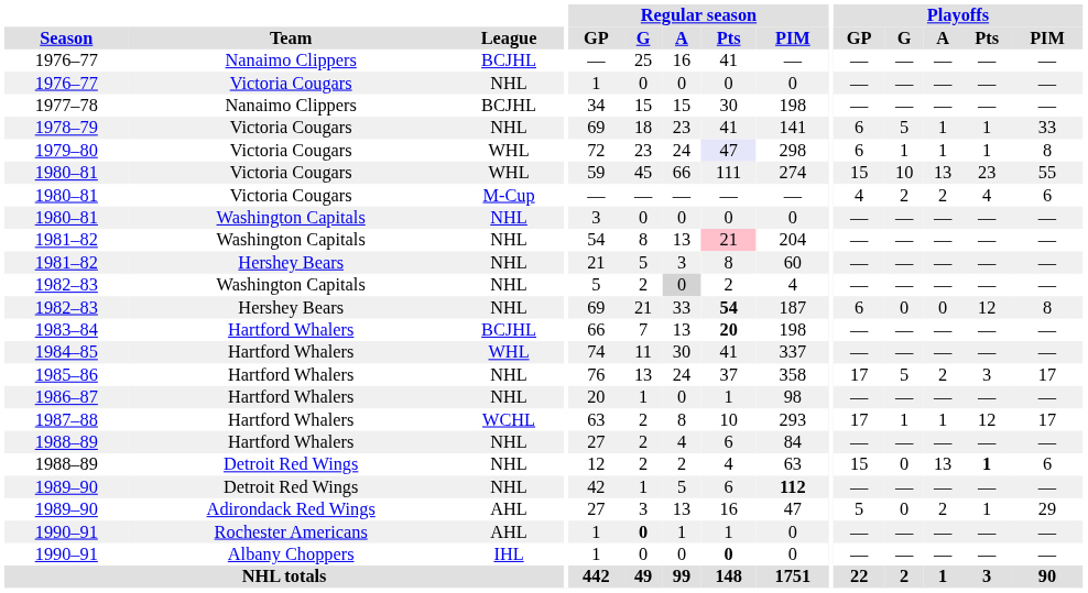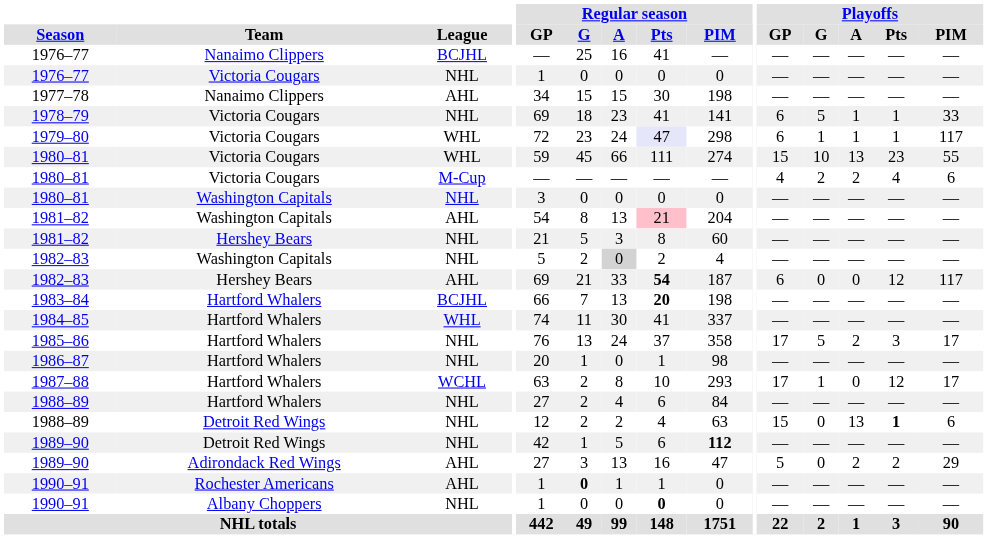1977–78 | League: BCJHL -> AHL
1979–80 | Playoffs / PIM: 8 -> 117
1981–82 / Washington Capitals | League: NHL -> AHL
1982–83 / Hershey Bears | League: NHL -> AHL
1982–83 / Hershey Bears | Playoffs / PIM: 8 -> 117
1987–88 | Playoffs / A: 1 -> 0
1989–90 / Adirondack Red Wings | Playoffs / Pts: 1 -> 2
1990–91 / Albany Choppers | League: IHL -> NHL
